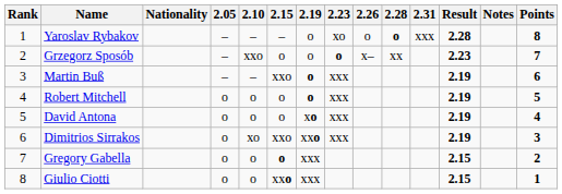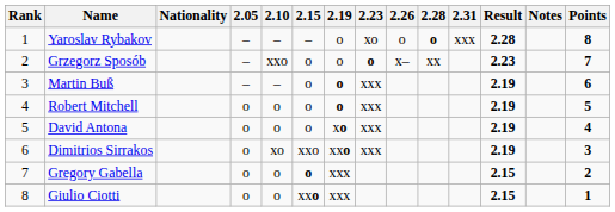Martin Buß | 2.15: xxo -> o
